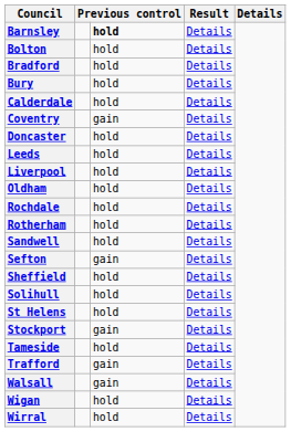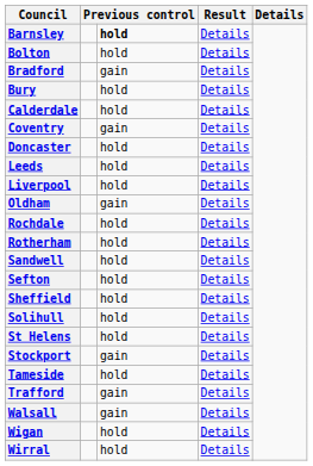Bradford | column 3: hold -> gain
Oldham | column 3: hold -> gain
Sefton | column 3: gain -> hold
